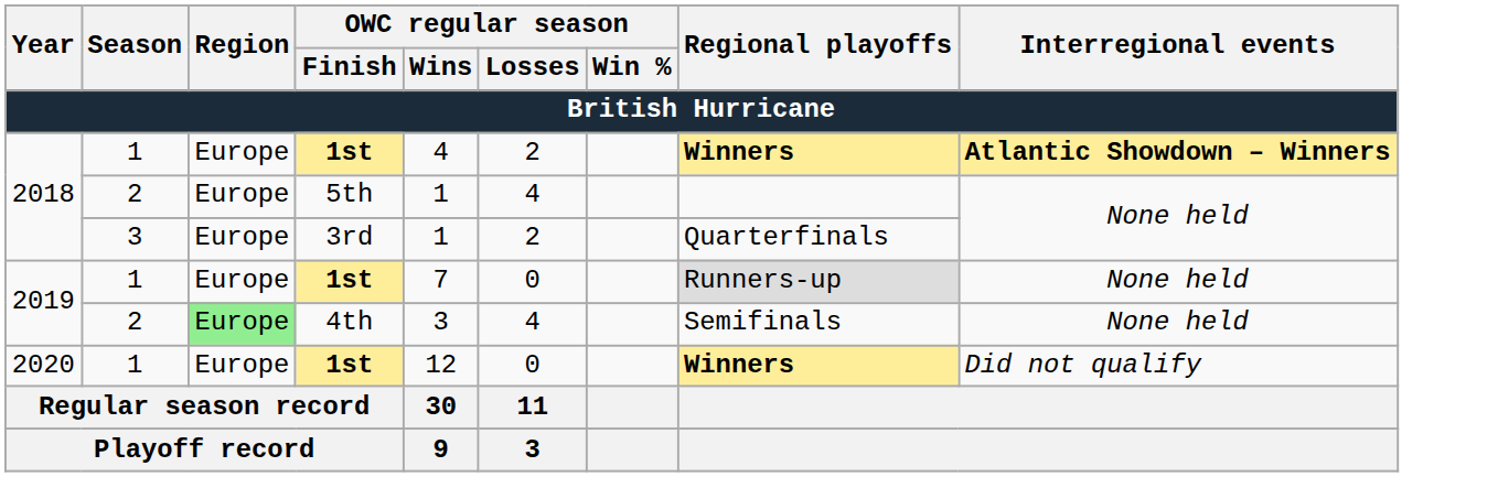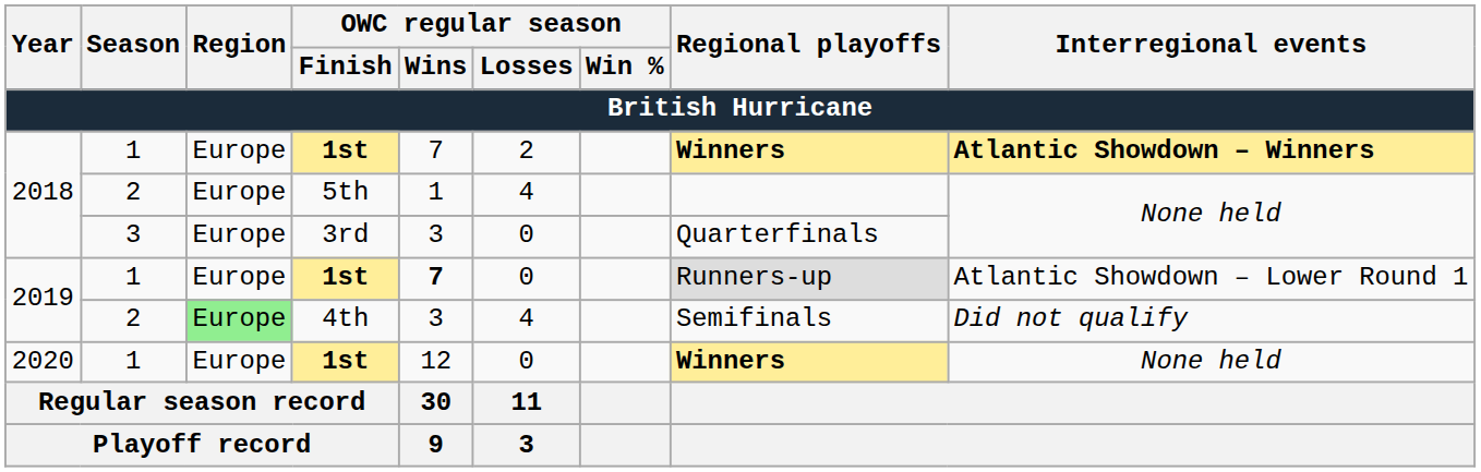2018 / 1st | OWC regular season / Wins / British Hurricane: 4 -> 7
3rd | OWC regular season / Wins / British Hurricane: 1 -> 3
3rd | OWC regular season / Losses / British Hurricane: 2 -> 0
2019 / 1st | OWC regular season / Wins / British Hurricane: normal -> bold
2019 / 1st | Interregional events / British Hurricane: None held -> Atlantic Showdown – Lower Round 1
4th | Interregional events / British Hurricane: None held -> Did not qualify
2020 / 1st | Interregional events / British Hurricane: Did not qualify -> None held
